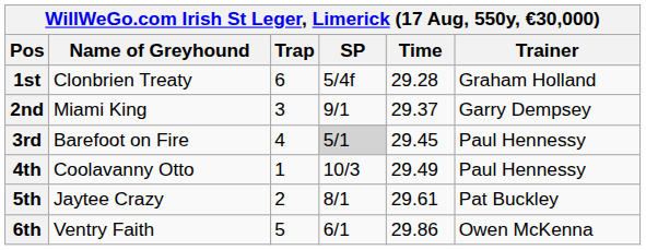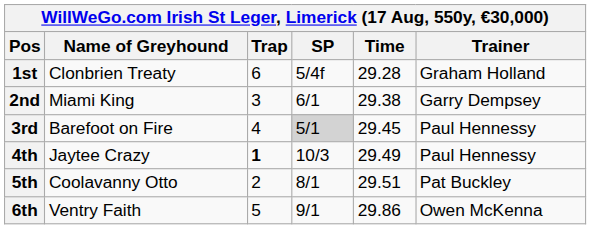2nd | SP: 9/1 -> 6/1
2nd | Time: 29.37 -> 29.38
4th | Name of Greyhound: Coolavanny Otto -> Jaytee Crazy
4th | Trap: normal -> bold
5th | Name of Greyhound: Jaytee Crazy -> Coolavanny Otto
5th | Time: 29.61 -> 29.51
6th | SP: 6/1 -> 9/1
